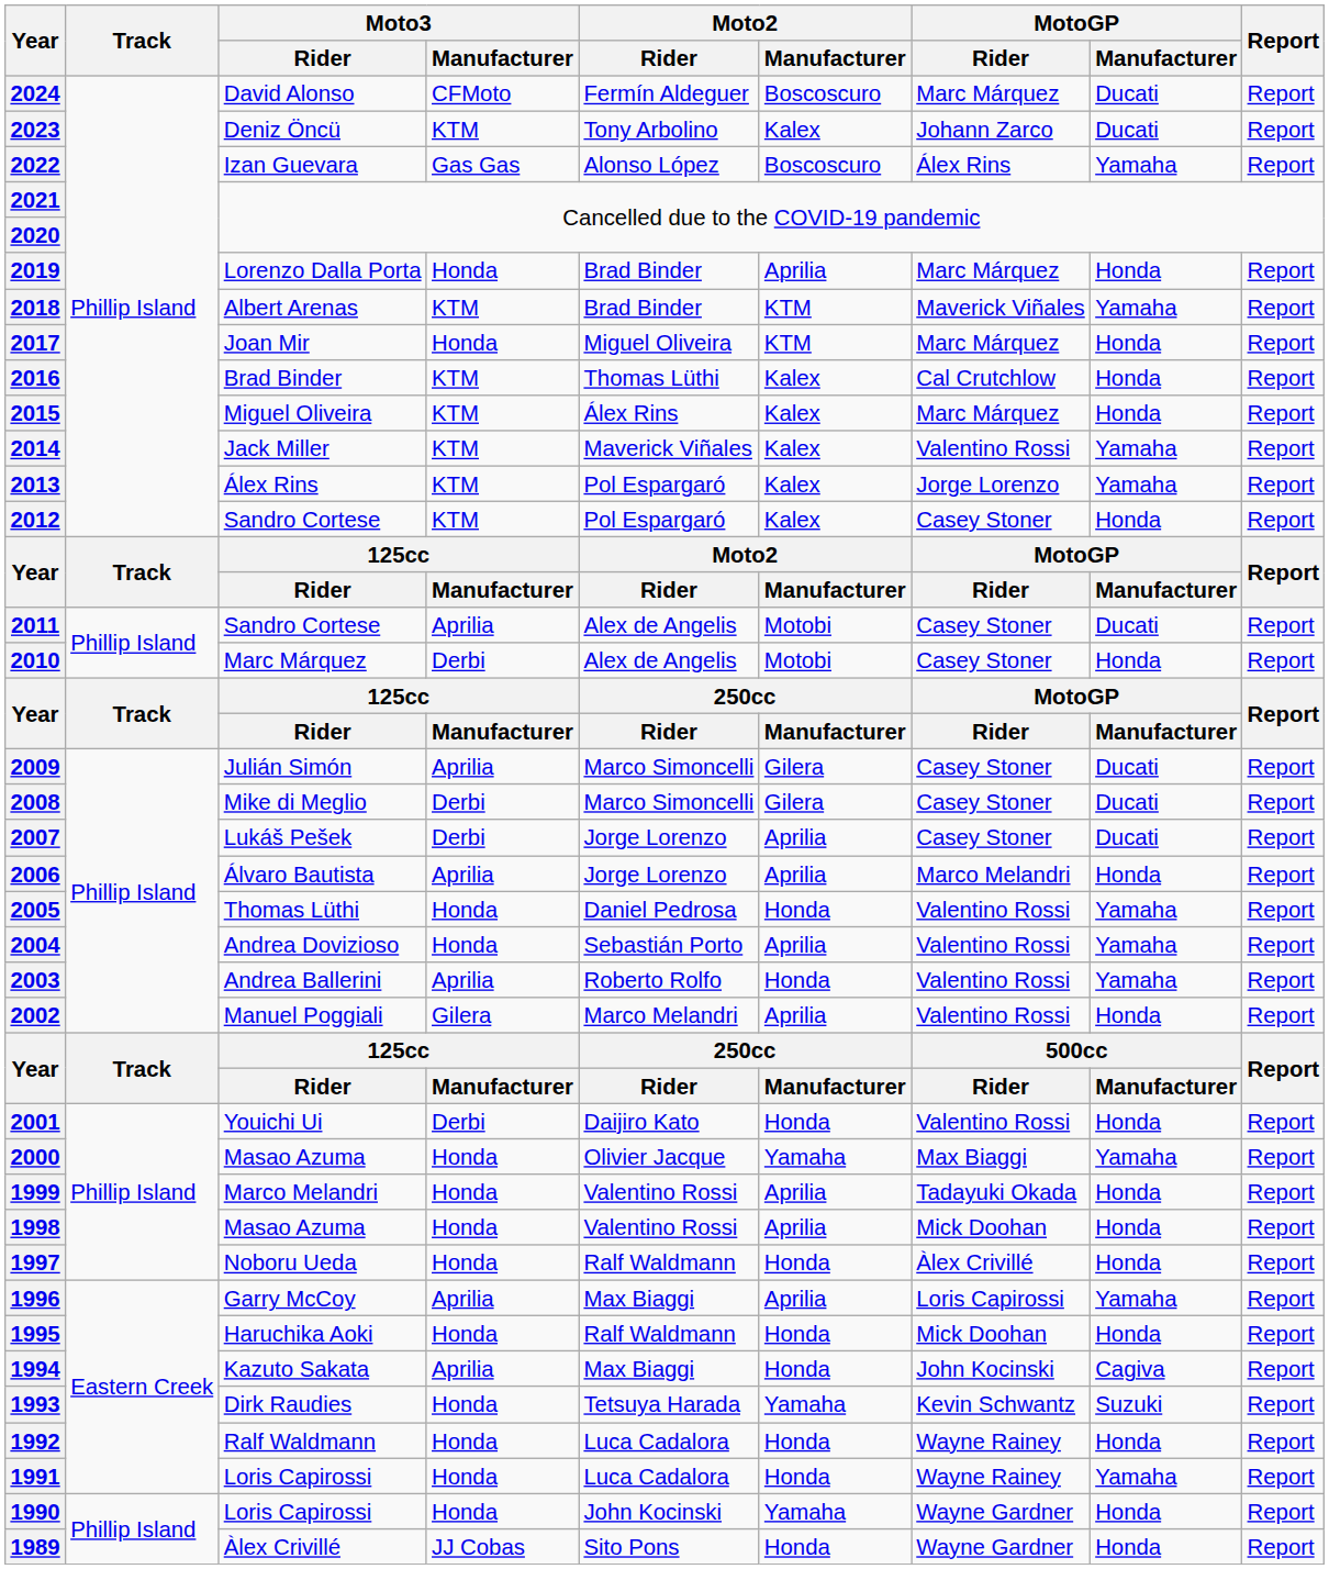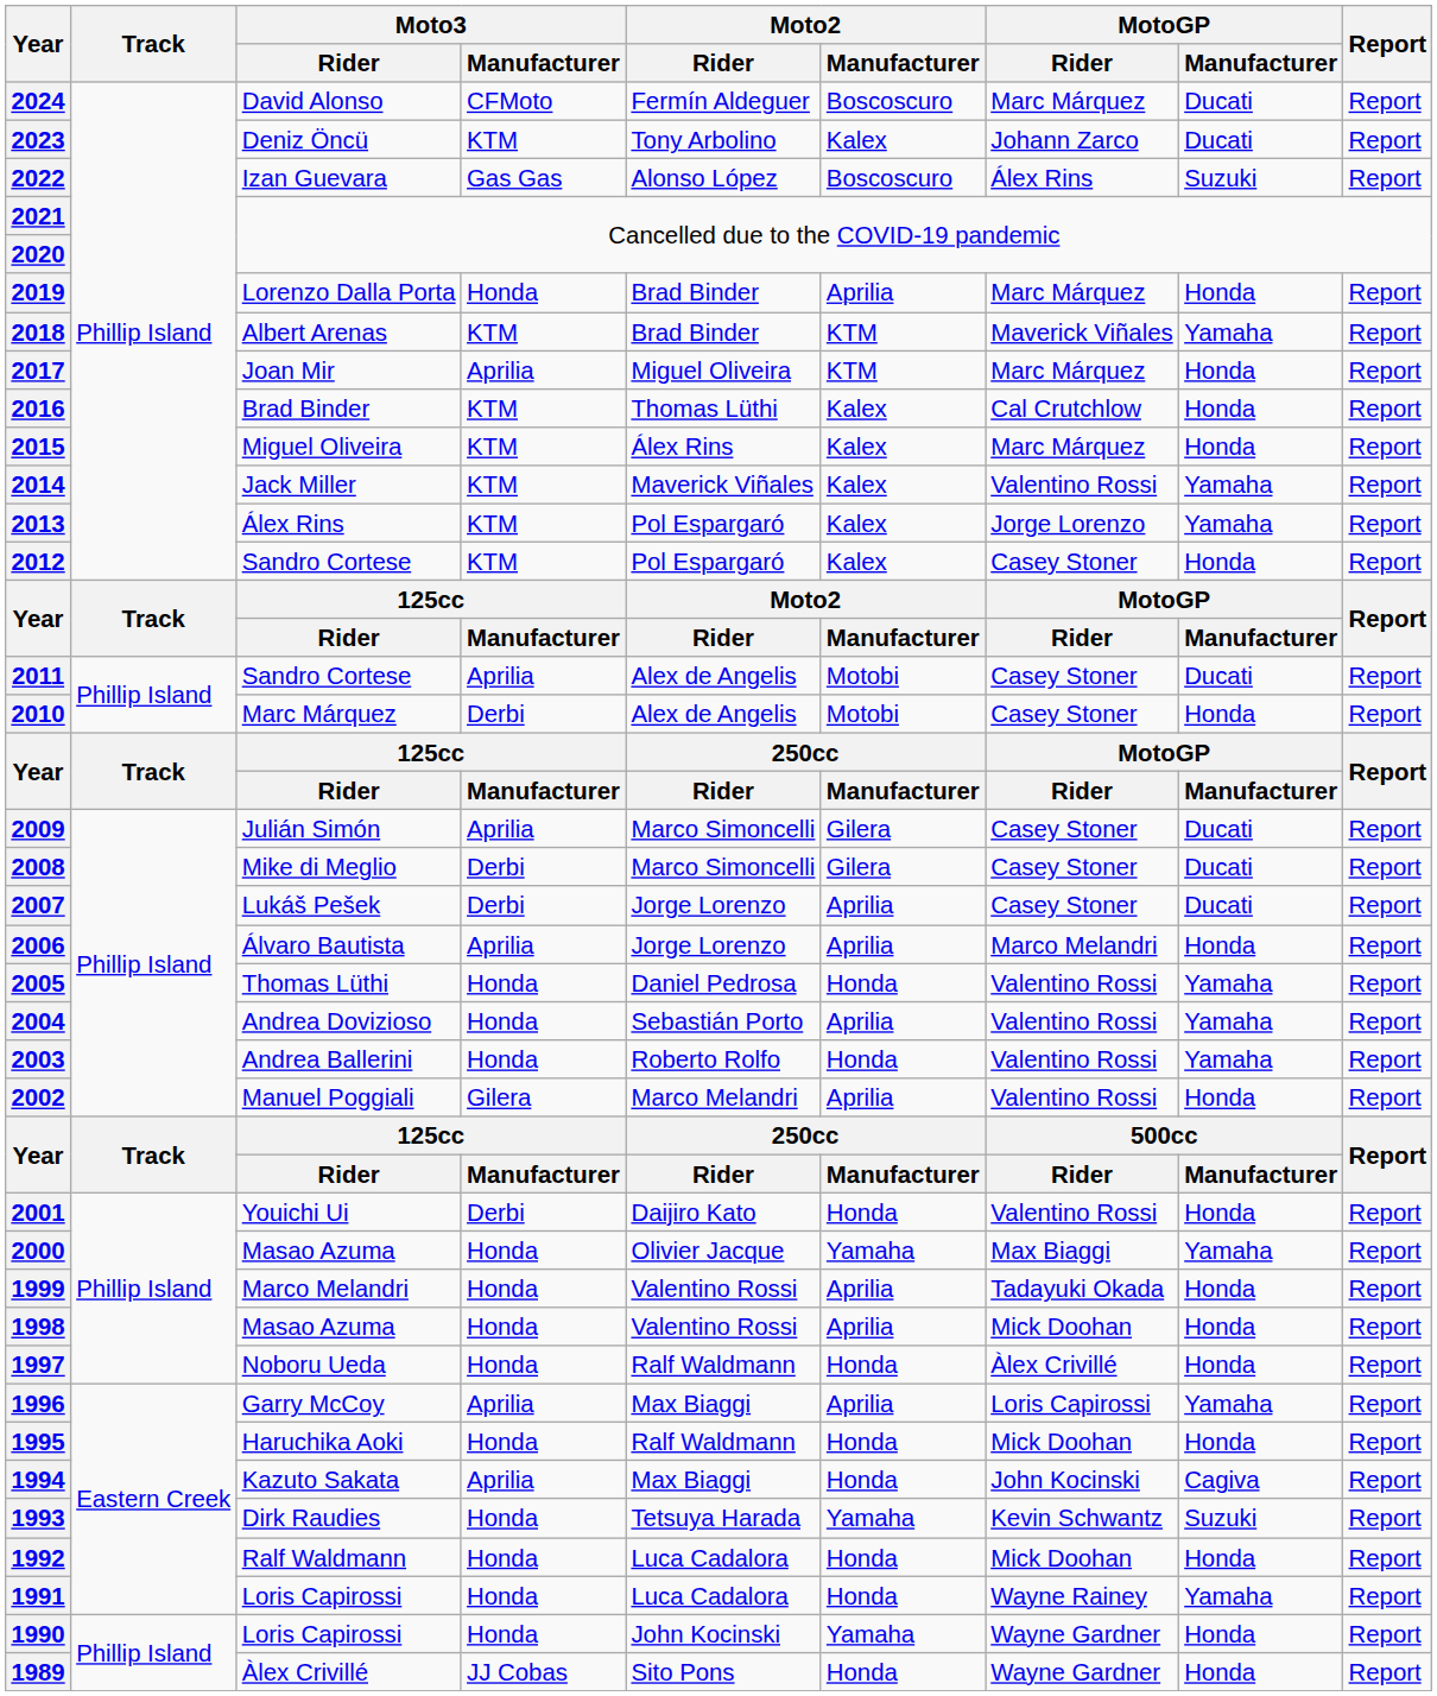2022 | MotoGP / Manufacturer: Yamaha -> Suzuki
2017 | Moto3 / Manufacturer: Honda -> Aprilia
2003 | Moto3 / Manufacturer: Aprilia -> Honda
1992 | MotoGP / Rider: Wayne Rainey -> Mick Doohan
